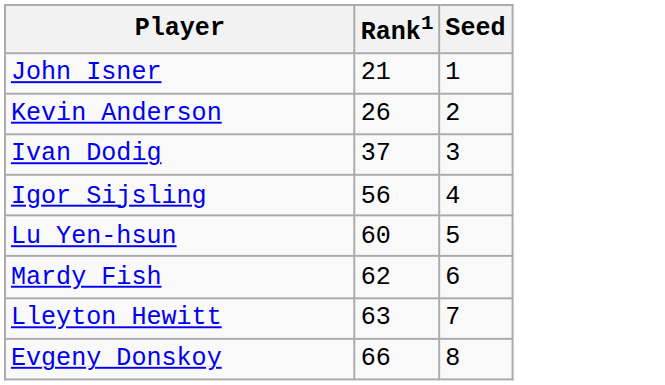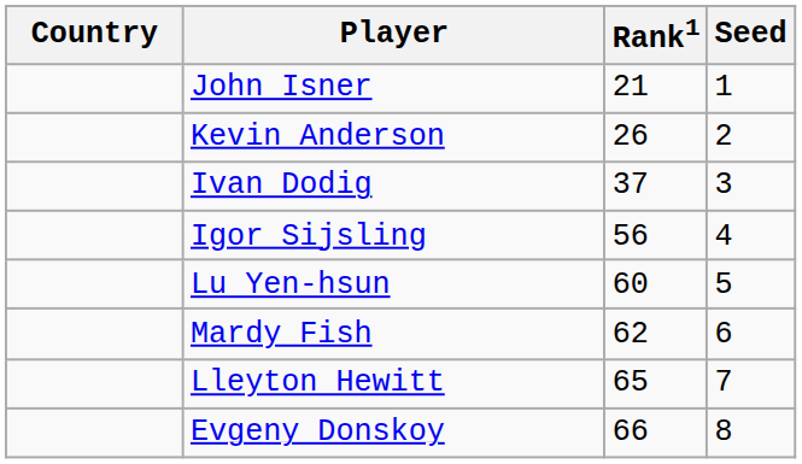+ column: Country
Lleyton Hewitt | Rank1: 63 -> 65
